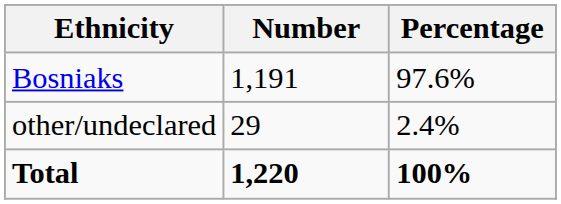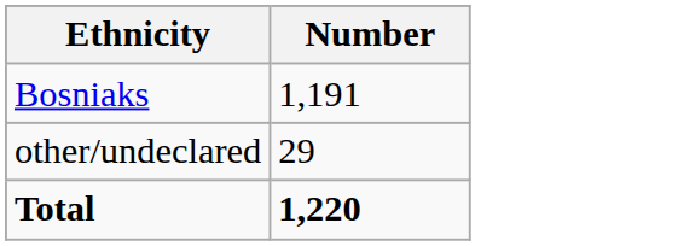- column: Percentage | 97.6% | 2.4% | 100%
